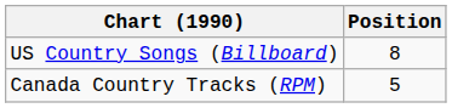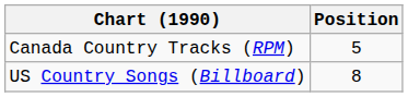rows swapped: Canada Country Tracks (RPM) <-> US Country Songs (Billboard)
